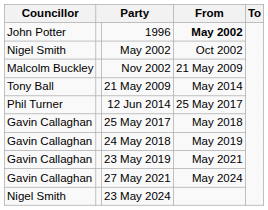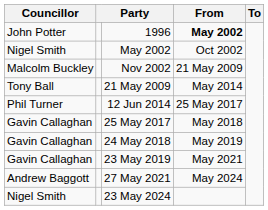27 May 2021 | Councillor: Gavin Callaghan -> Andrew Baggott
